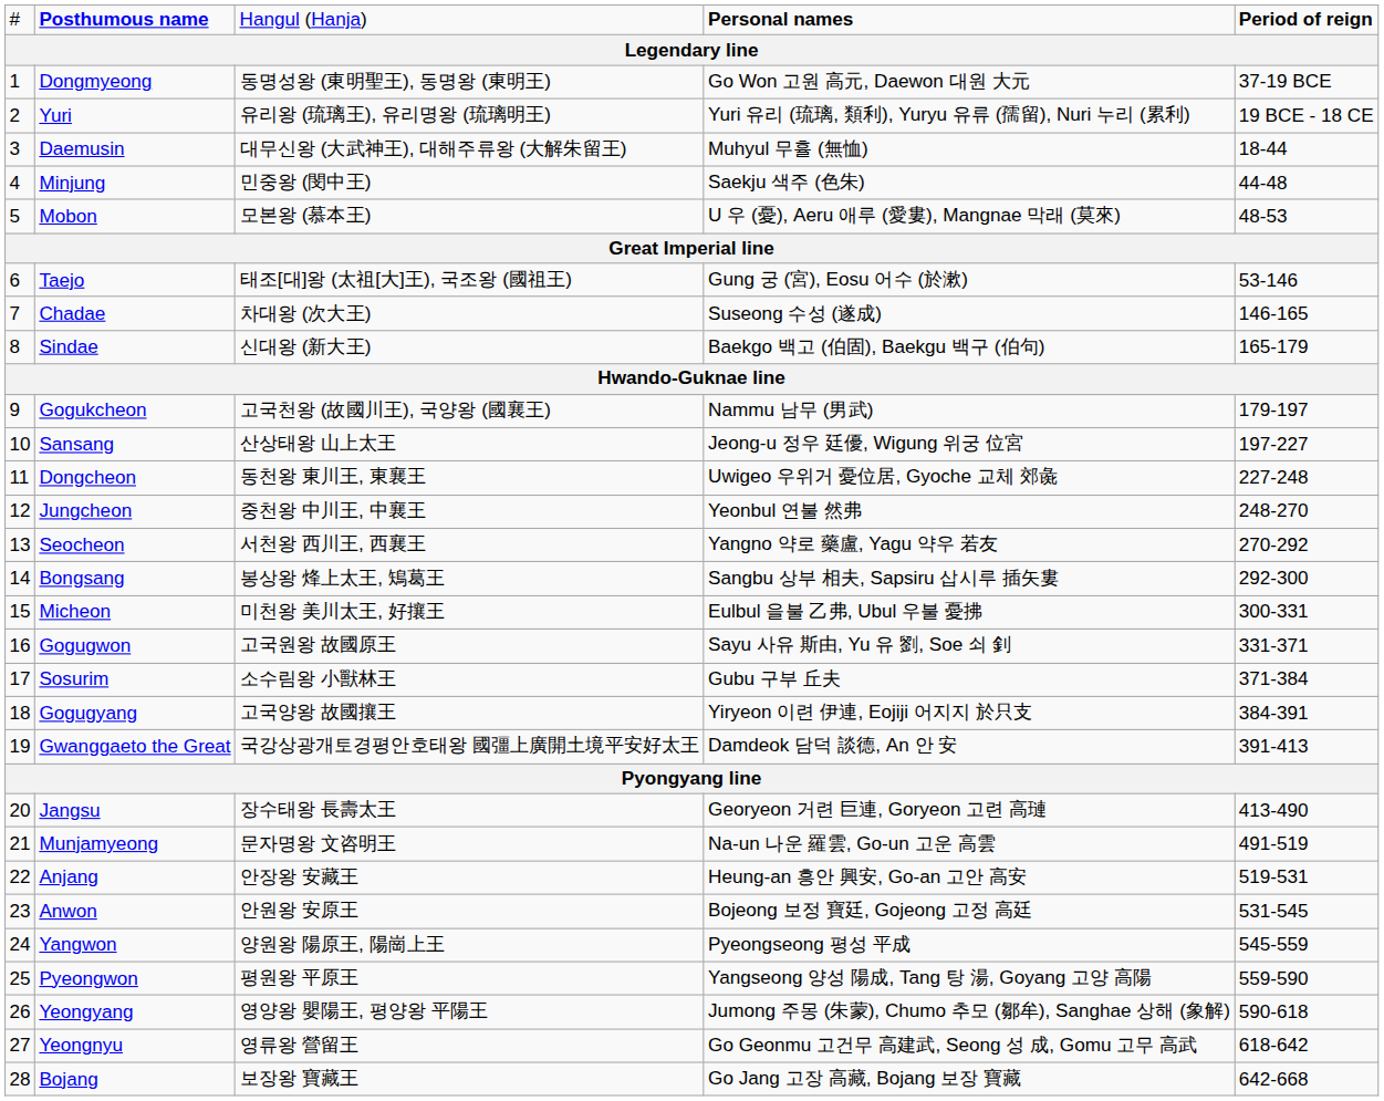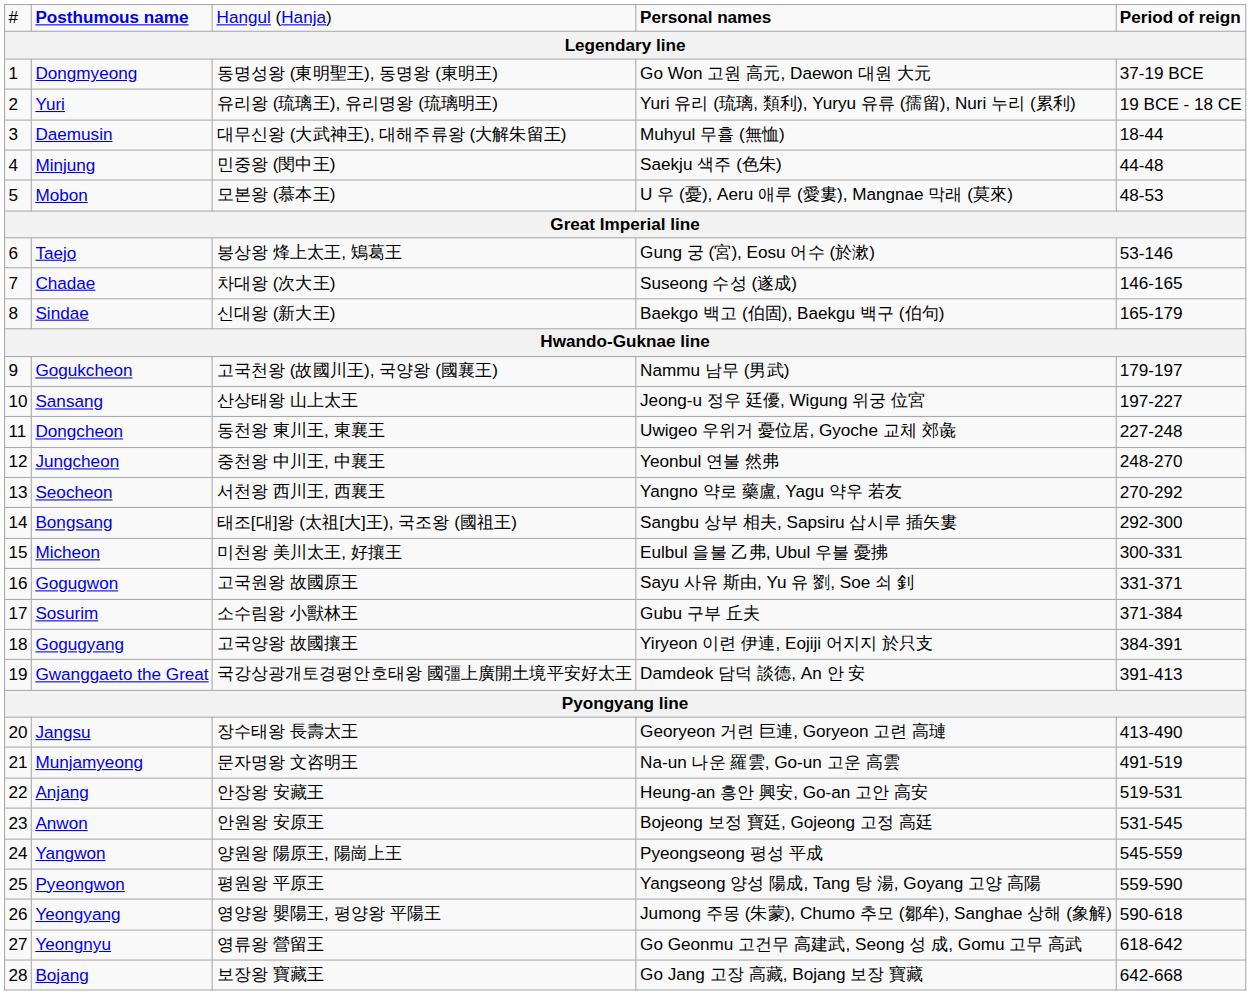Taejo | column 3: 태조[대]왕 (太祖[大]王), 국조왕 (國祖王) -> 봉상왕 烽上太王, 鴙葛王
Bongsang | column 3: 봉상왕 烽上太王, 鴙葛王 -> 태조[대]왕 (太祖[大]王), 국조왕 (國祖王)
